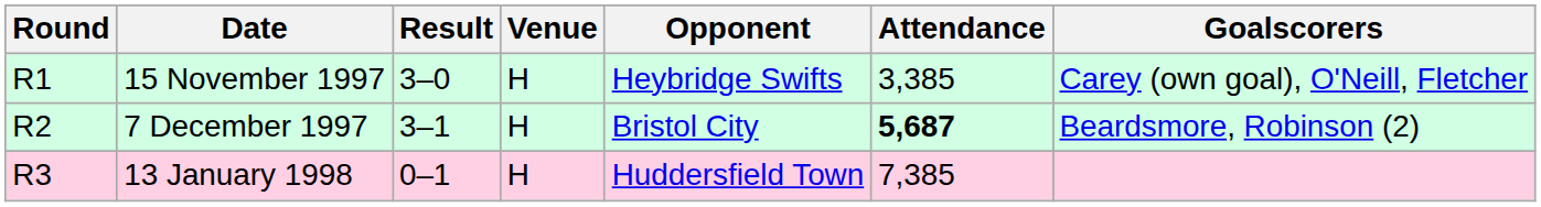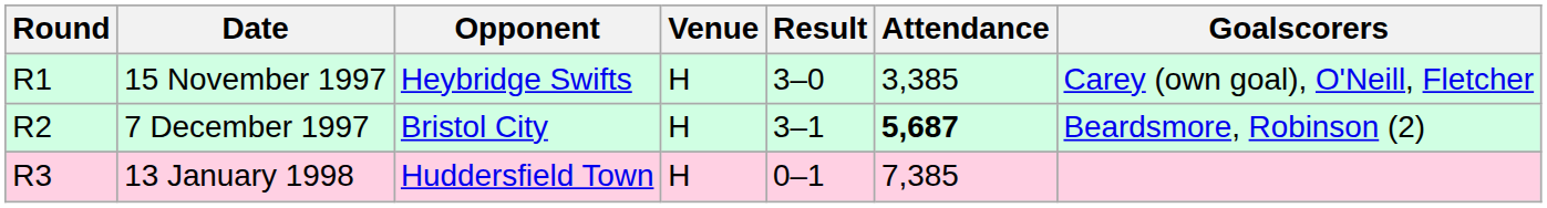columns swapped: Opponent <-> Result
